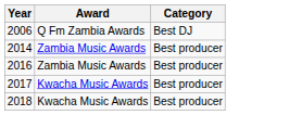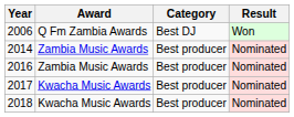+ column: Result | Won | Nominated | Nominated | Nominated | Nominated
